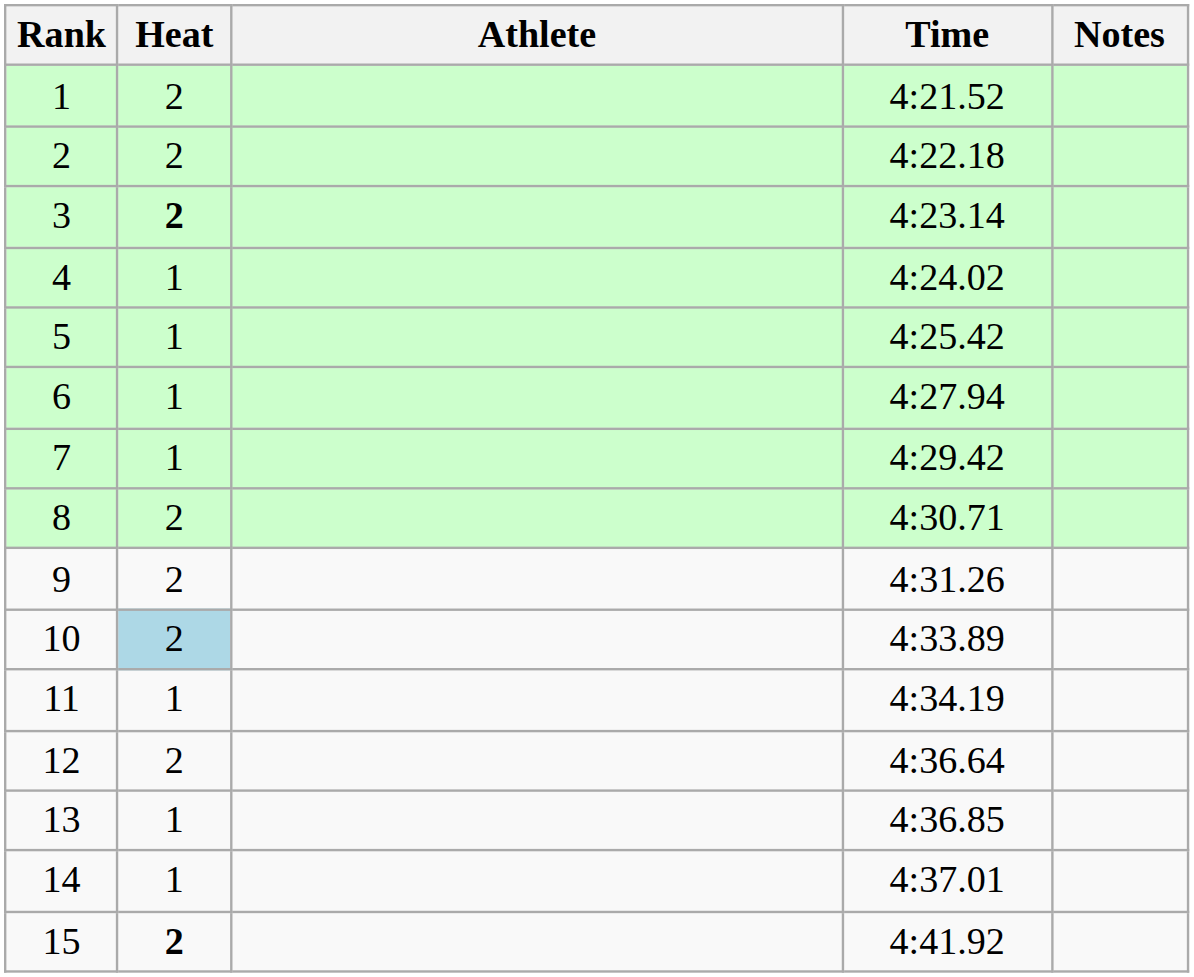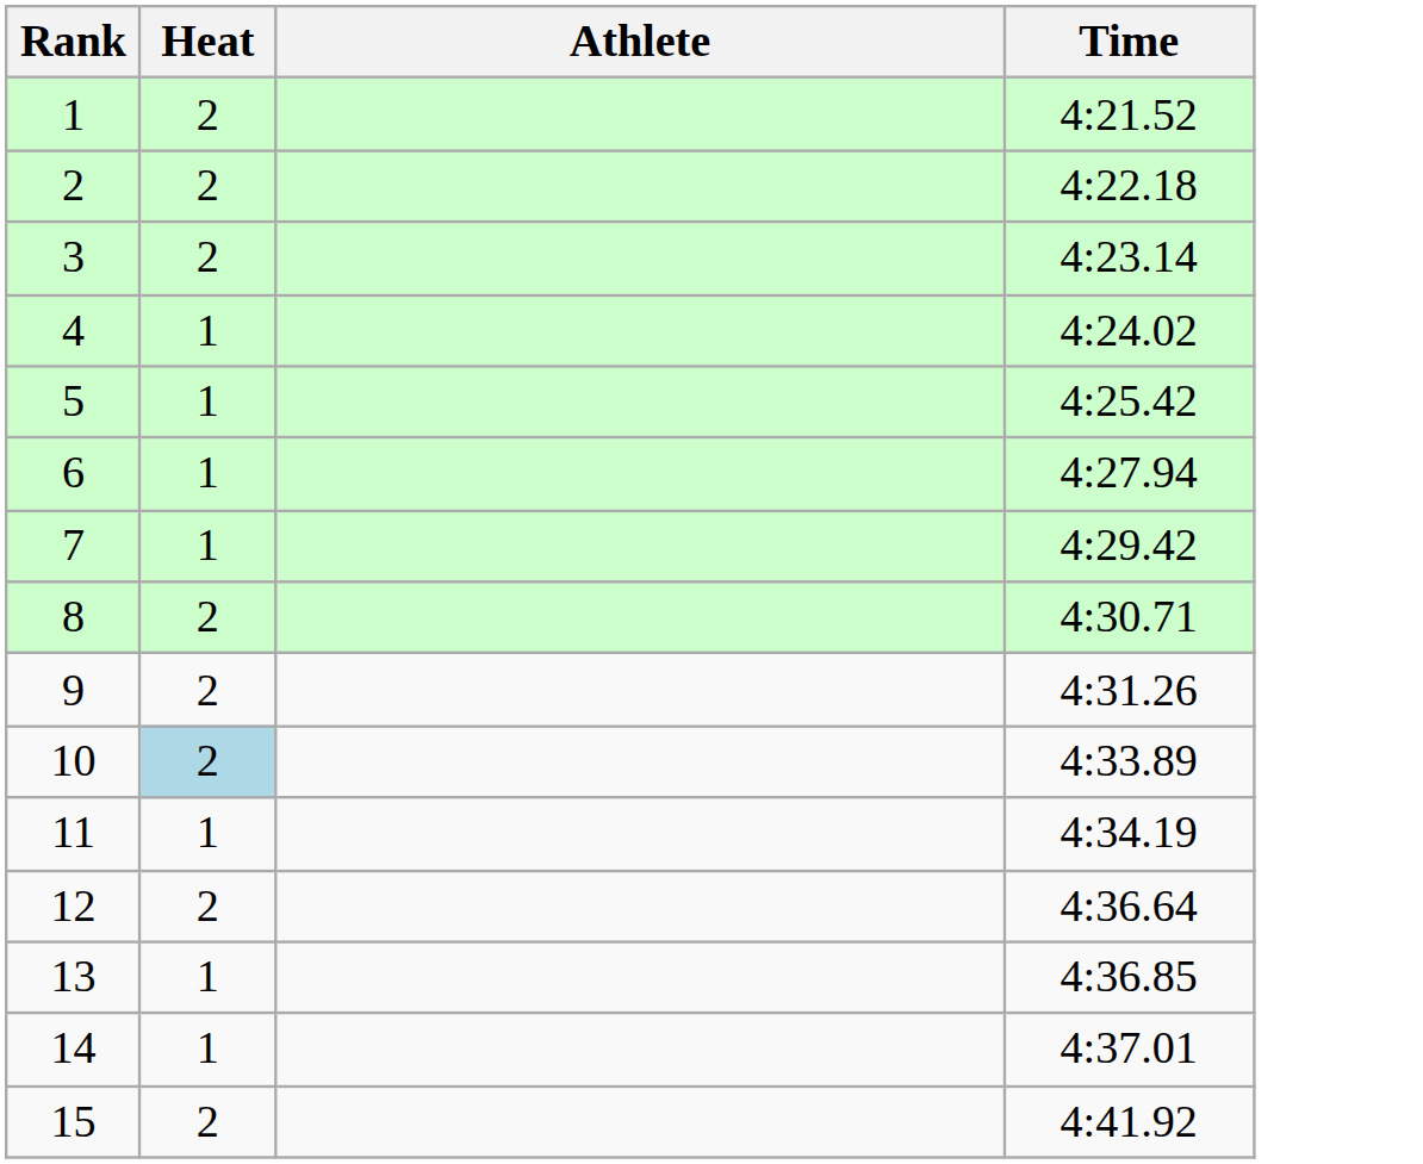- column: Notes
3 | Heat: bold -> normal
15 | Heat: bold -> normal
